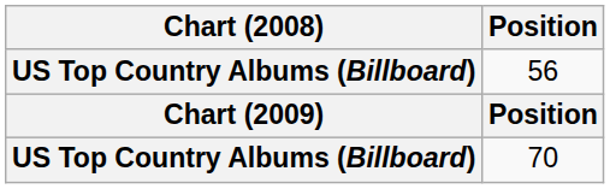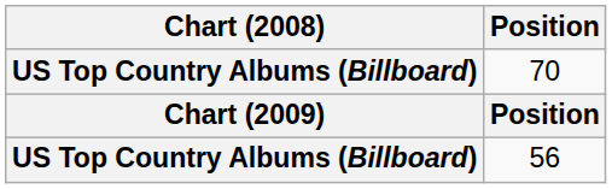rows swapped: 56 <-> 70
